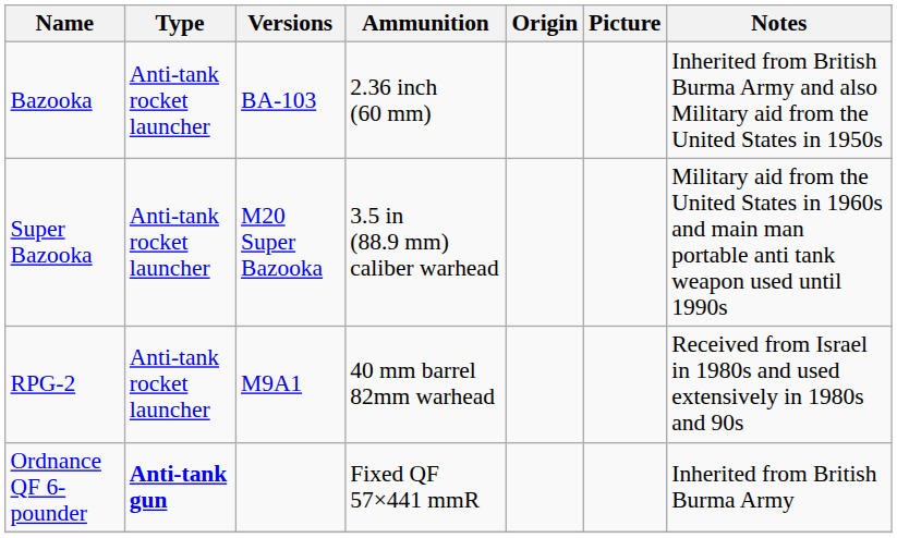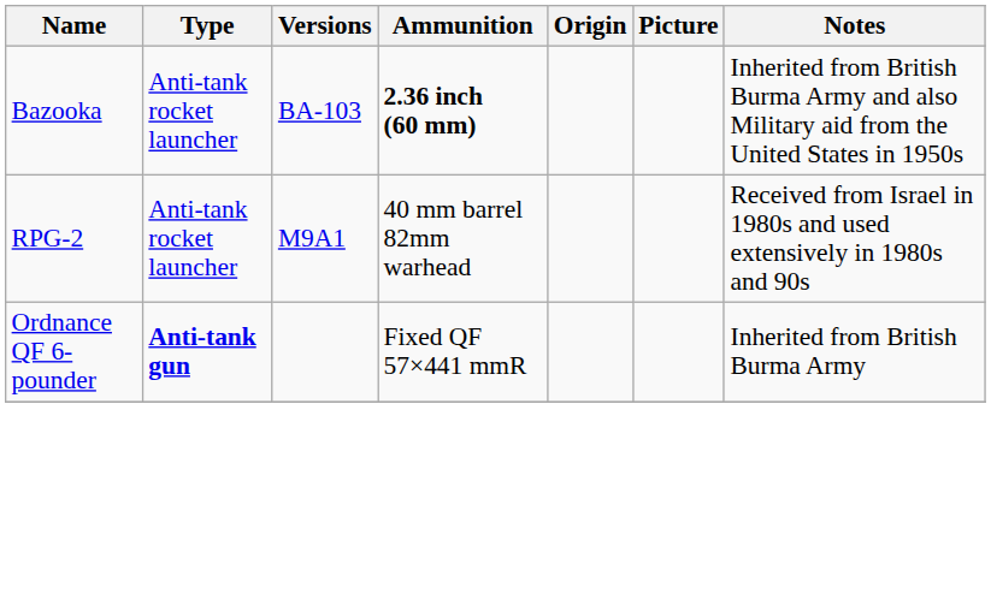Bazooka | Ammunition: normal -> bold
- row: Super Bazooka | Anti-tank rocket launcher | M20 Super Bazooka | 3.5 in (88.9 mm) caliber warhead | Military aid from the United States in 1960s and main man portable anti tank weapon used until 1990s
